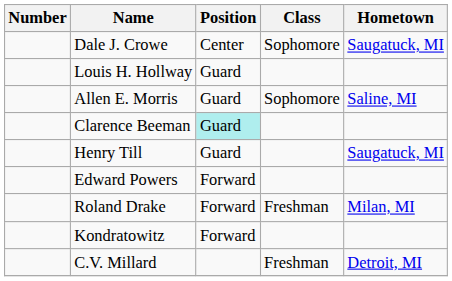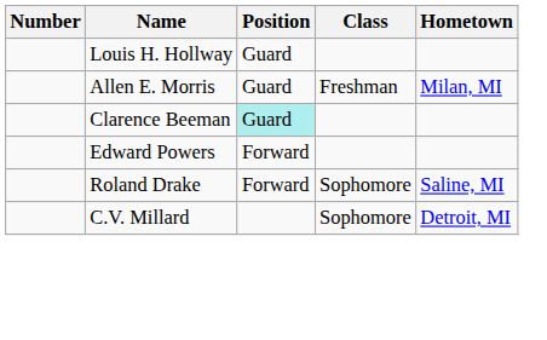- row: Dale J. Crowe | Center | Sophomore | Saugatuck, MI
Allen E. Morris | Class: Sophomore -> Freshman
Allen E. Morris | Hometown: Saline, MI -> Milan, MI
- row: Henry Till | Guard | Saugatuck, MI
Roland Drake | Class: Freshman -> Sophomore
Roland Drake | Hometown: Milan, MI -> Saline, MI
- row: Kondratowitz | Forward
C.V. Millard | Class: Freshman -> Sophomore
